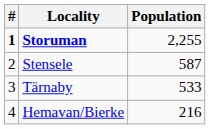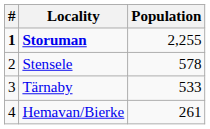Stensele | Population: 587 -> 578
Hemavan/Bierke | Population: 216 -> 261
